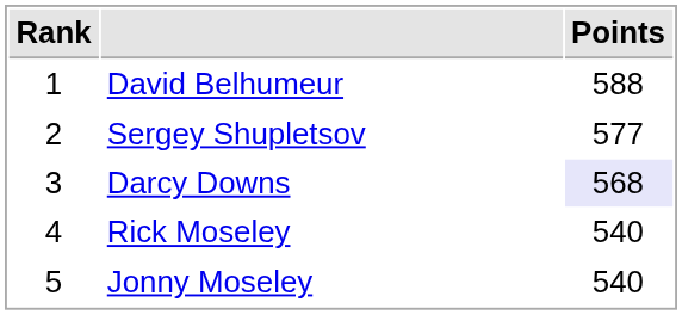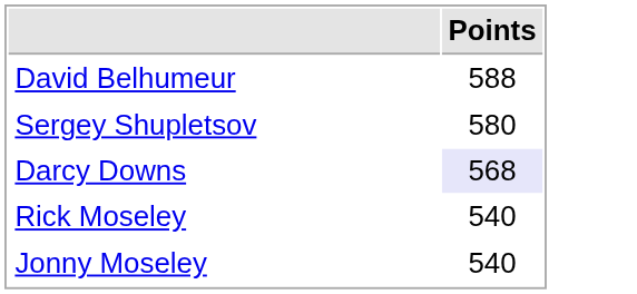- column: Rank | 1 | 2 | 3 | 4 | 5
Sergey Shupletsov | Points: 577 -> 580
